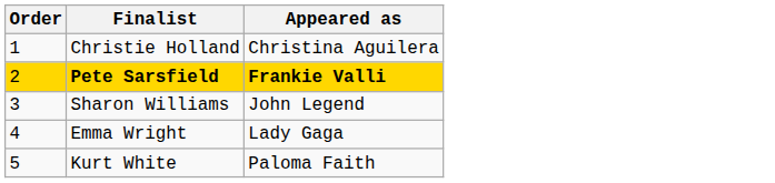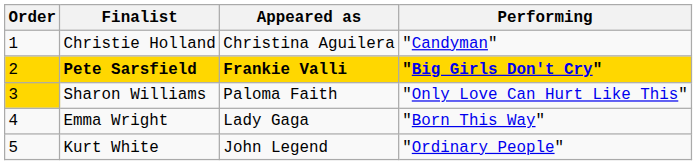+ column: Performing | "Candyman" | "Big Girls Don't Cry" | "Only Love Can Hurt Like This" | "Born This Way" | "Ordinary People"
Sharon Williams | Order: no background -> gold background
Sharon Williams | Appeared as: John Legend -> Paloma Faith
Kurt White | Appeared as: Paloma Faith -> John Legend
